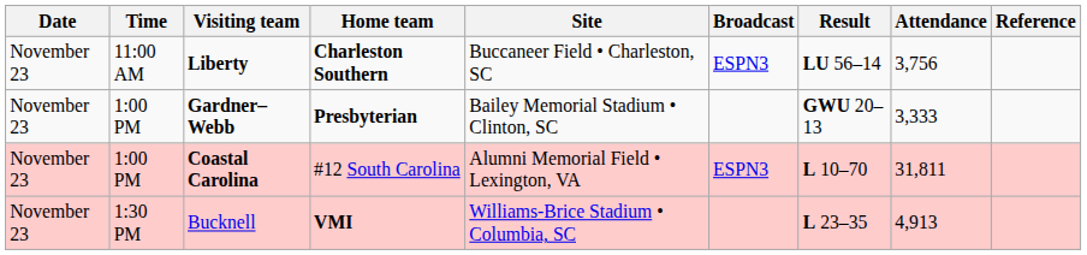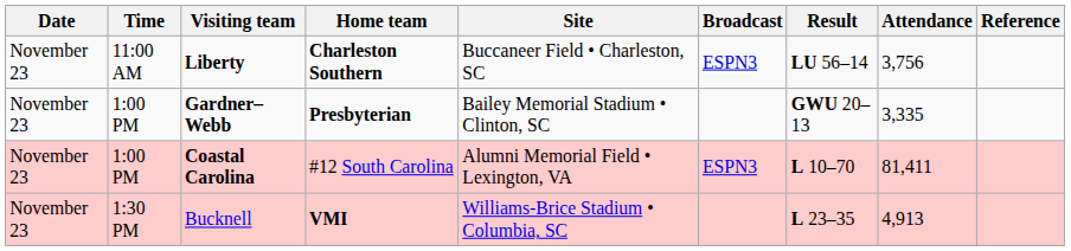Gardner–Webb | Attendance: 3,333 -> 3,335
Coastal Carolina | Attendance: 31,811 -> 81,411
